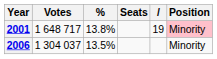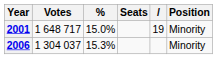2001 | %: 13.8% -> 15.0%
2001 | Position: pink background -> no background
2006 | %: 13.5% -> 15.3%
